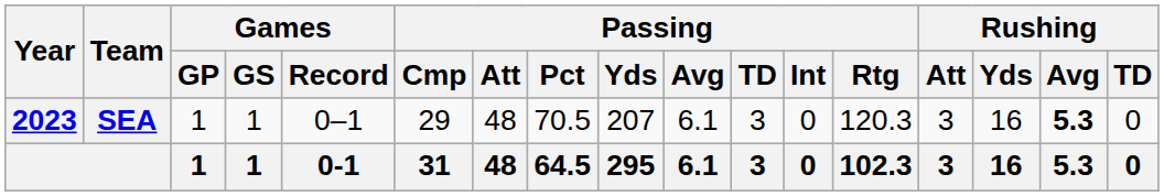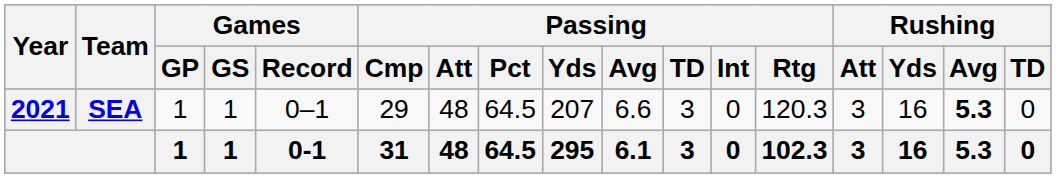SEA | Year: 2023 -> 2021
SEA | Passing / Pct: 70.5 -> 64.5
SEA | Passing / Avg: 6.1 -> 6.6
